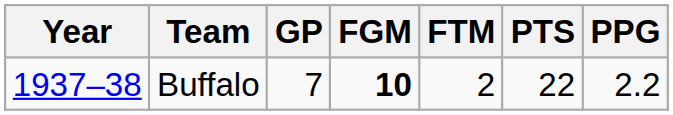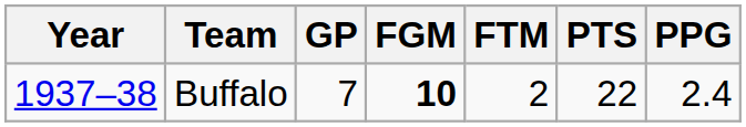Buffalo | PPG: 2.2 -> 2.4
